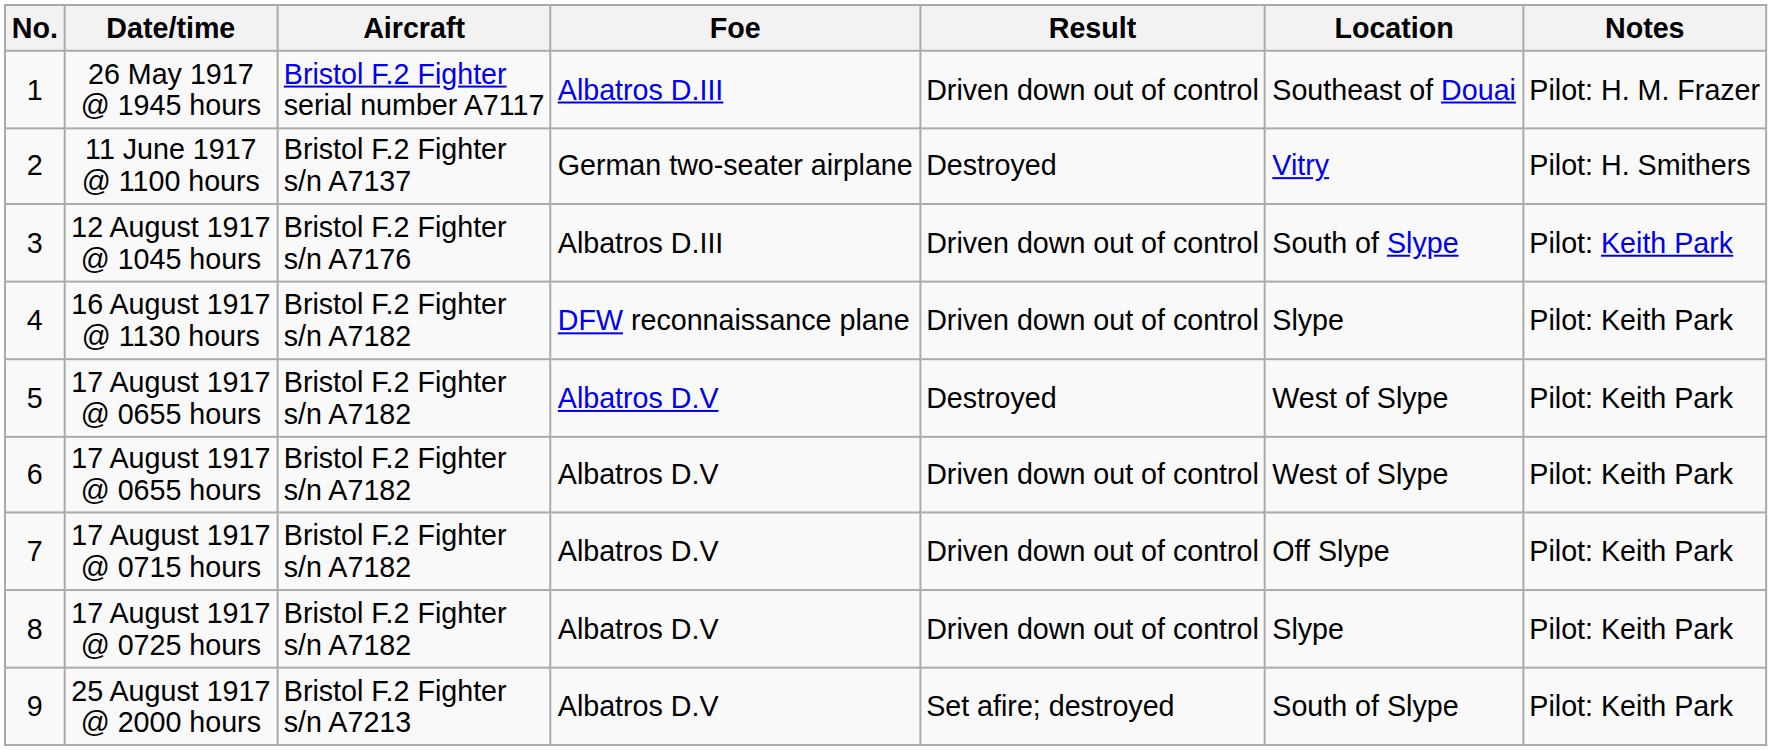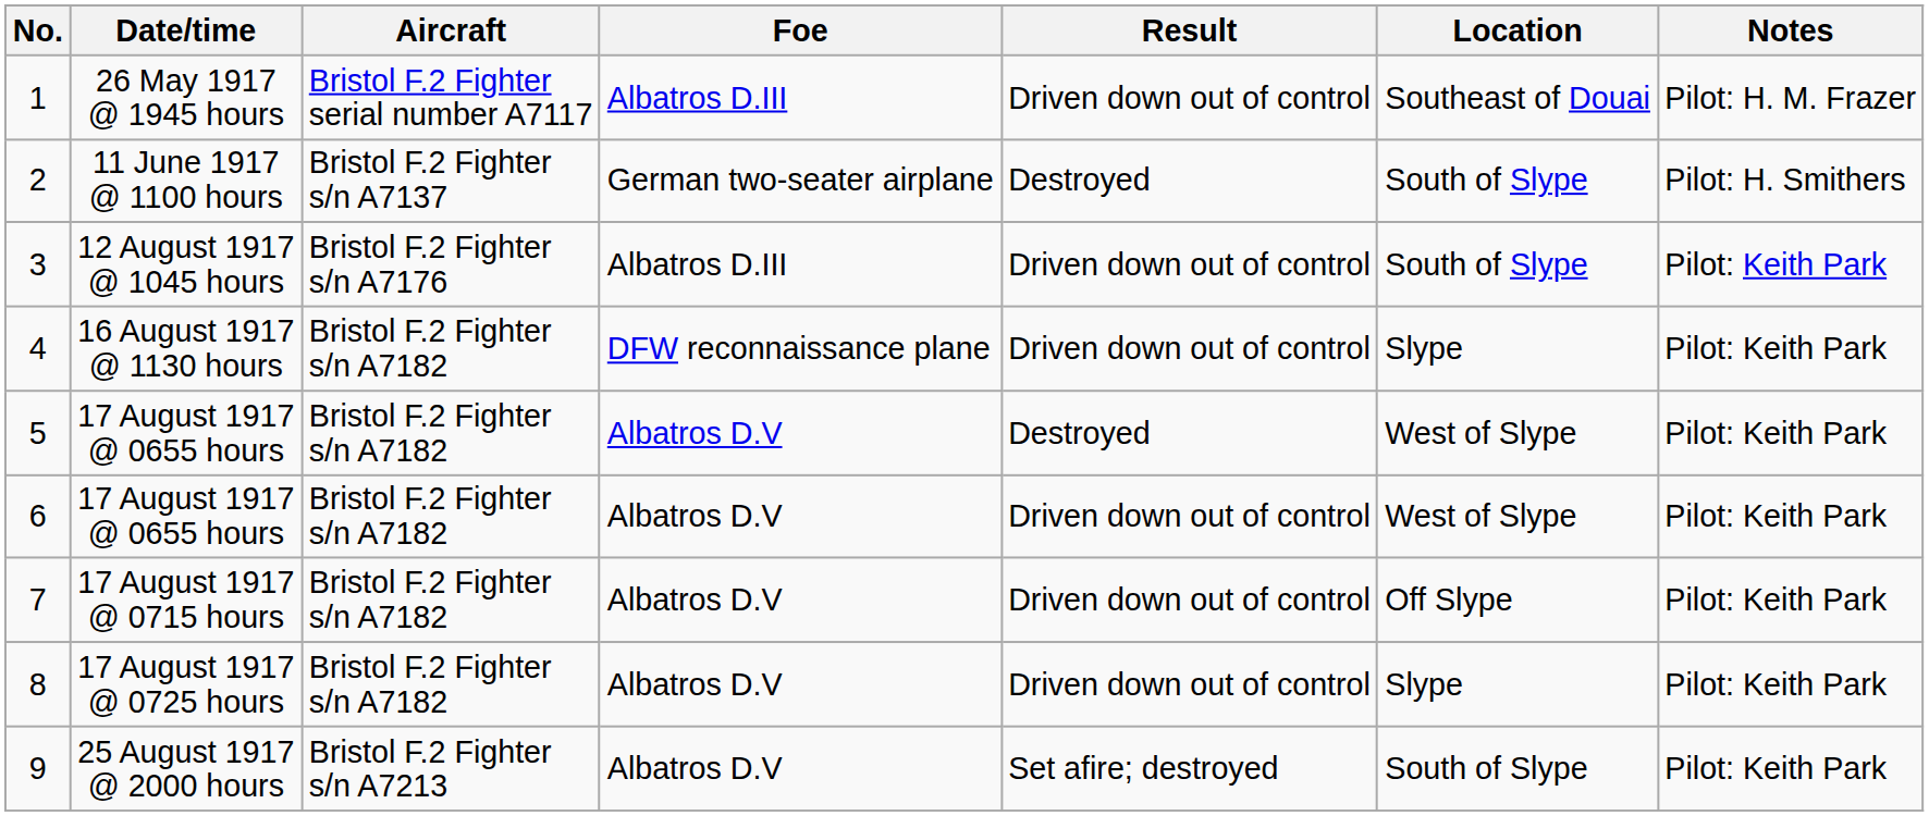2 | Location: Vitry -> South of Slype
